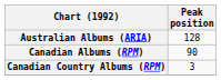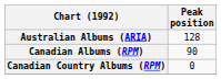Canadian Country Albums (RPM) | Peak position: 3 -> 0
